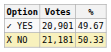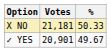rows swapped: X NO <-> ✓ YES
